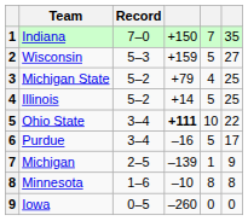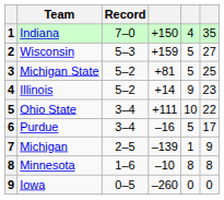Indiana | column 5: 7 -> 4
Michigan State | column 4: +79 -> +81
Michigan State | column 5: 4 -> 5
Illinois | column 5: 5 -> 9
Illinois | column 6: 25 -> 23
Ohio State | column 4: bold -> normal
